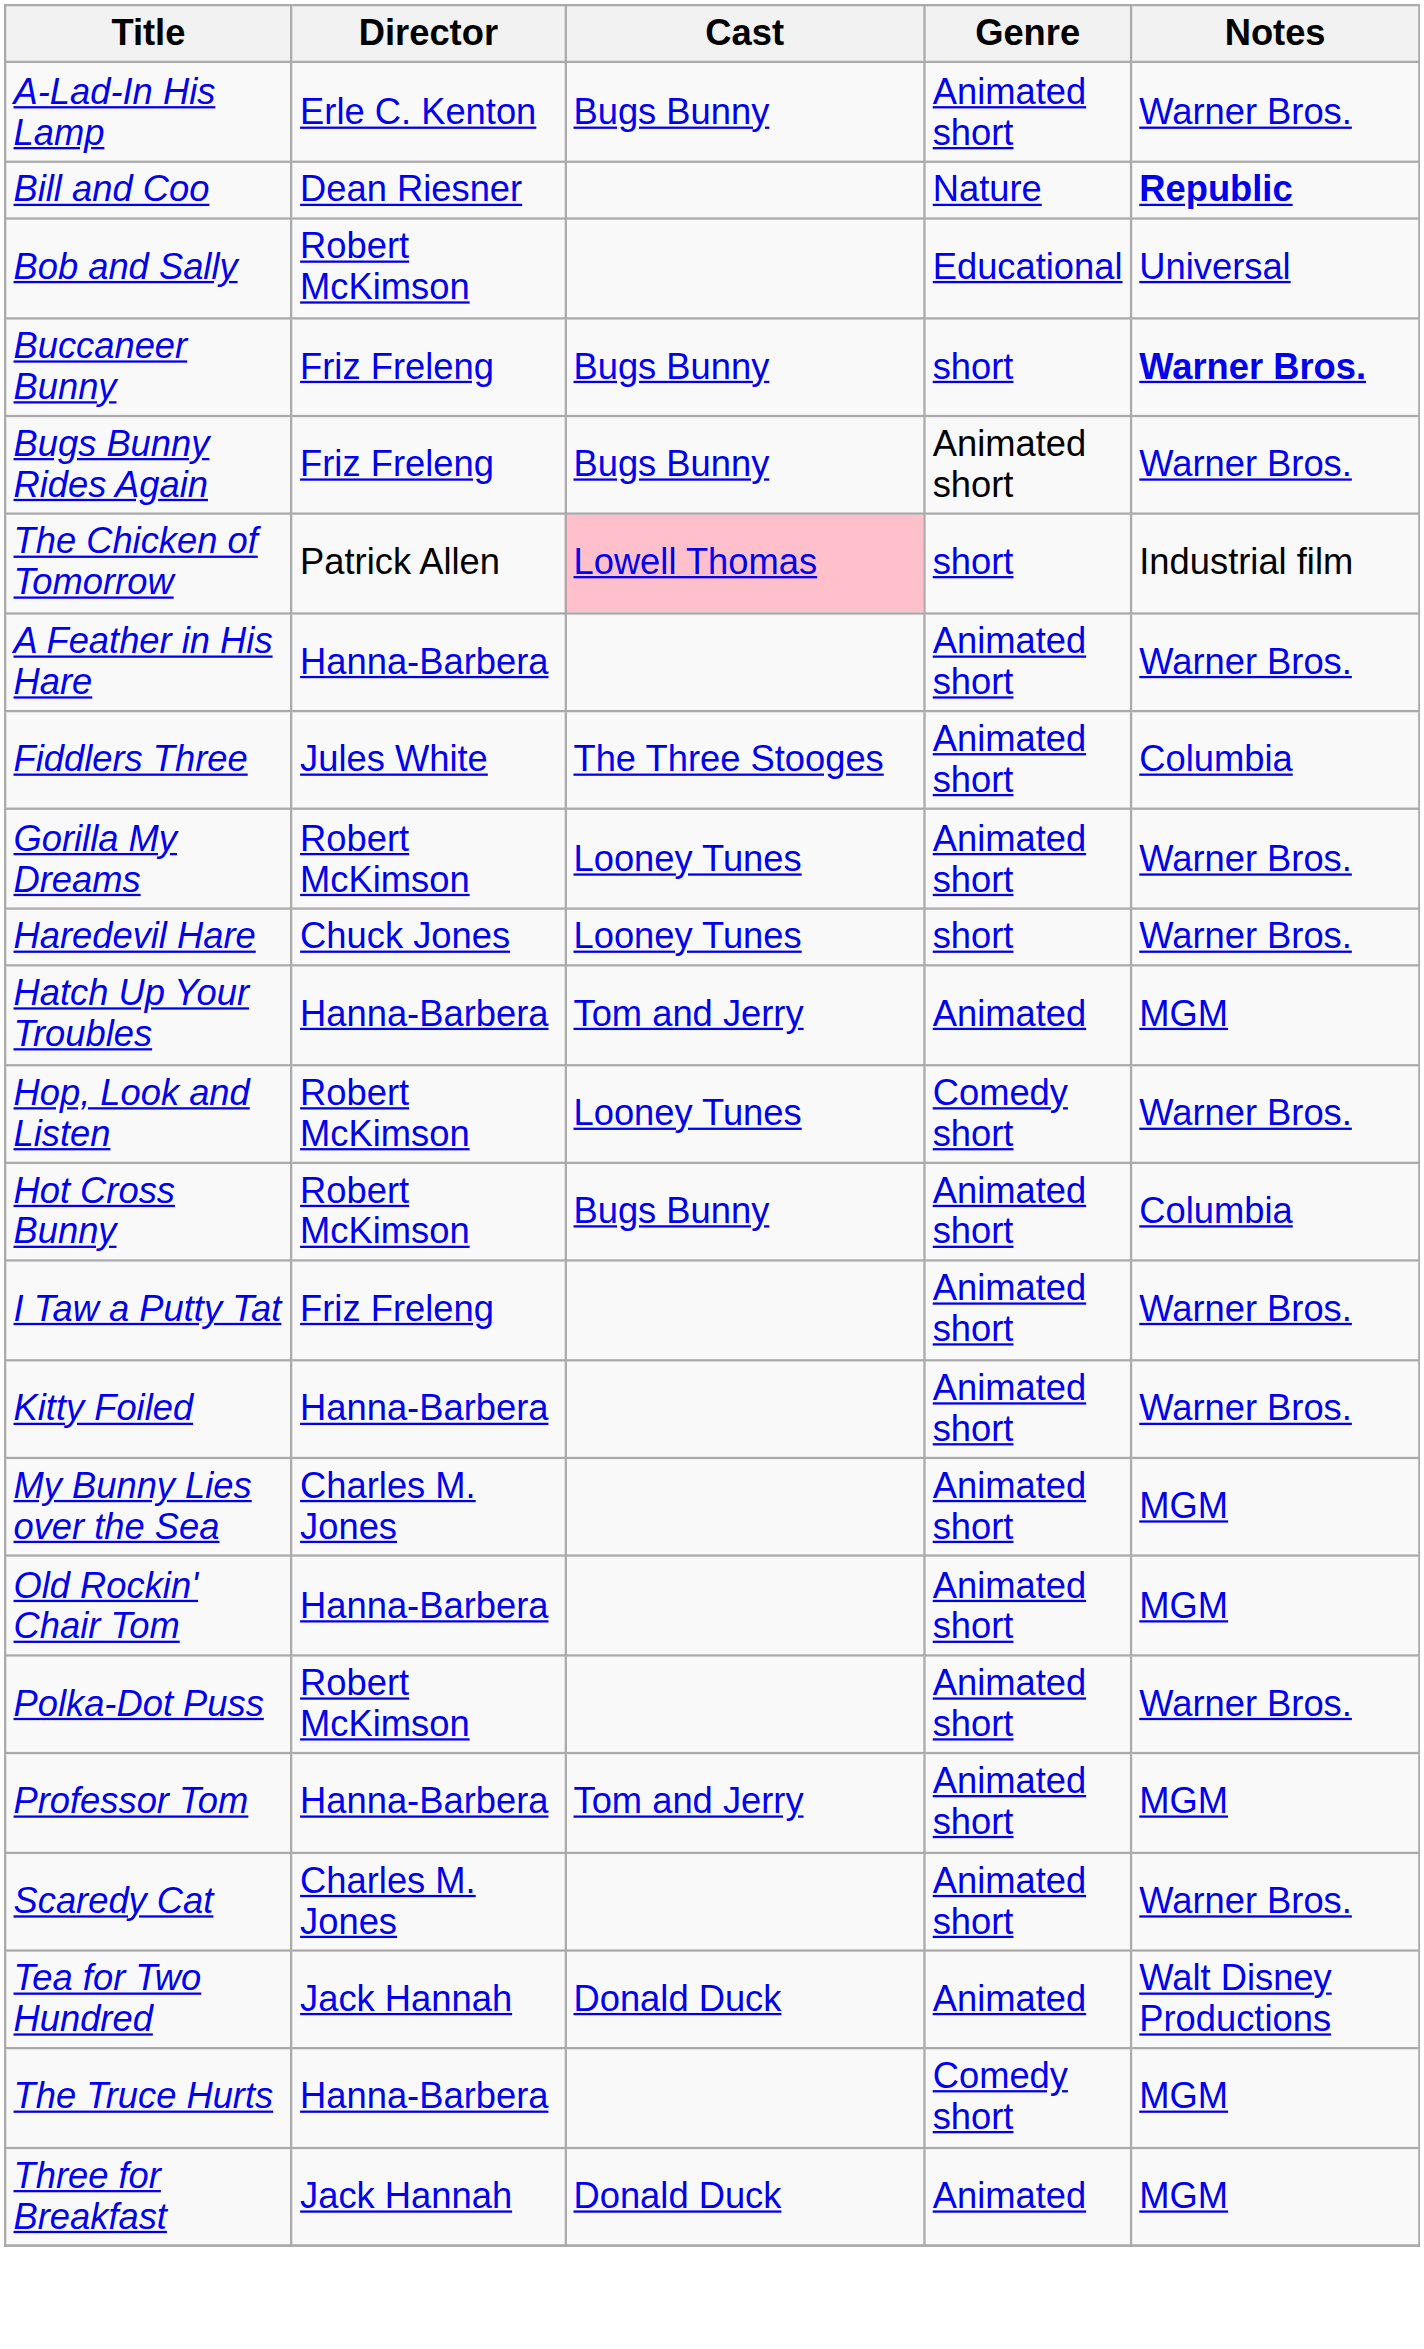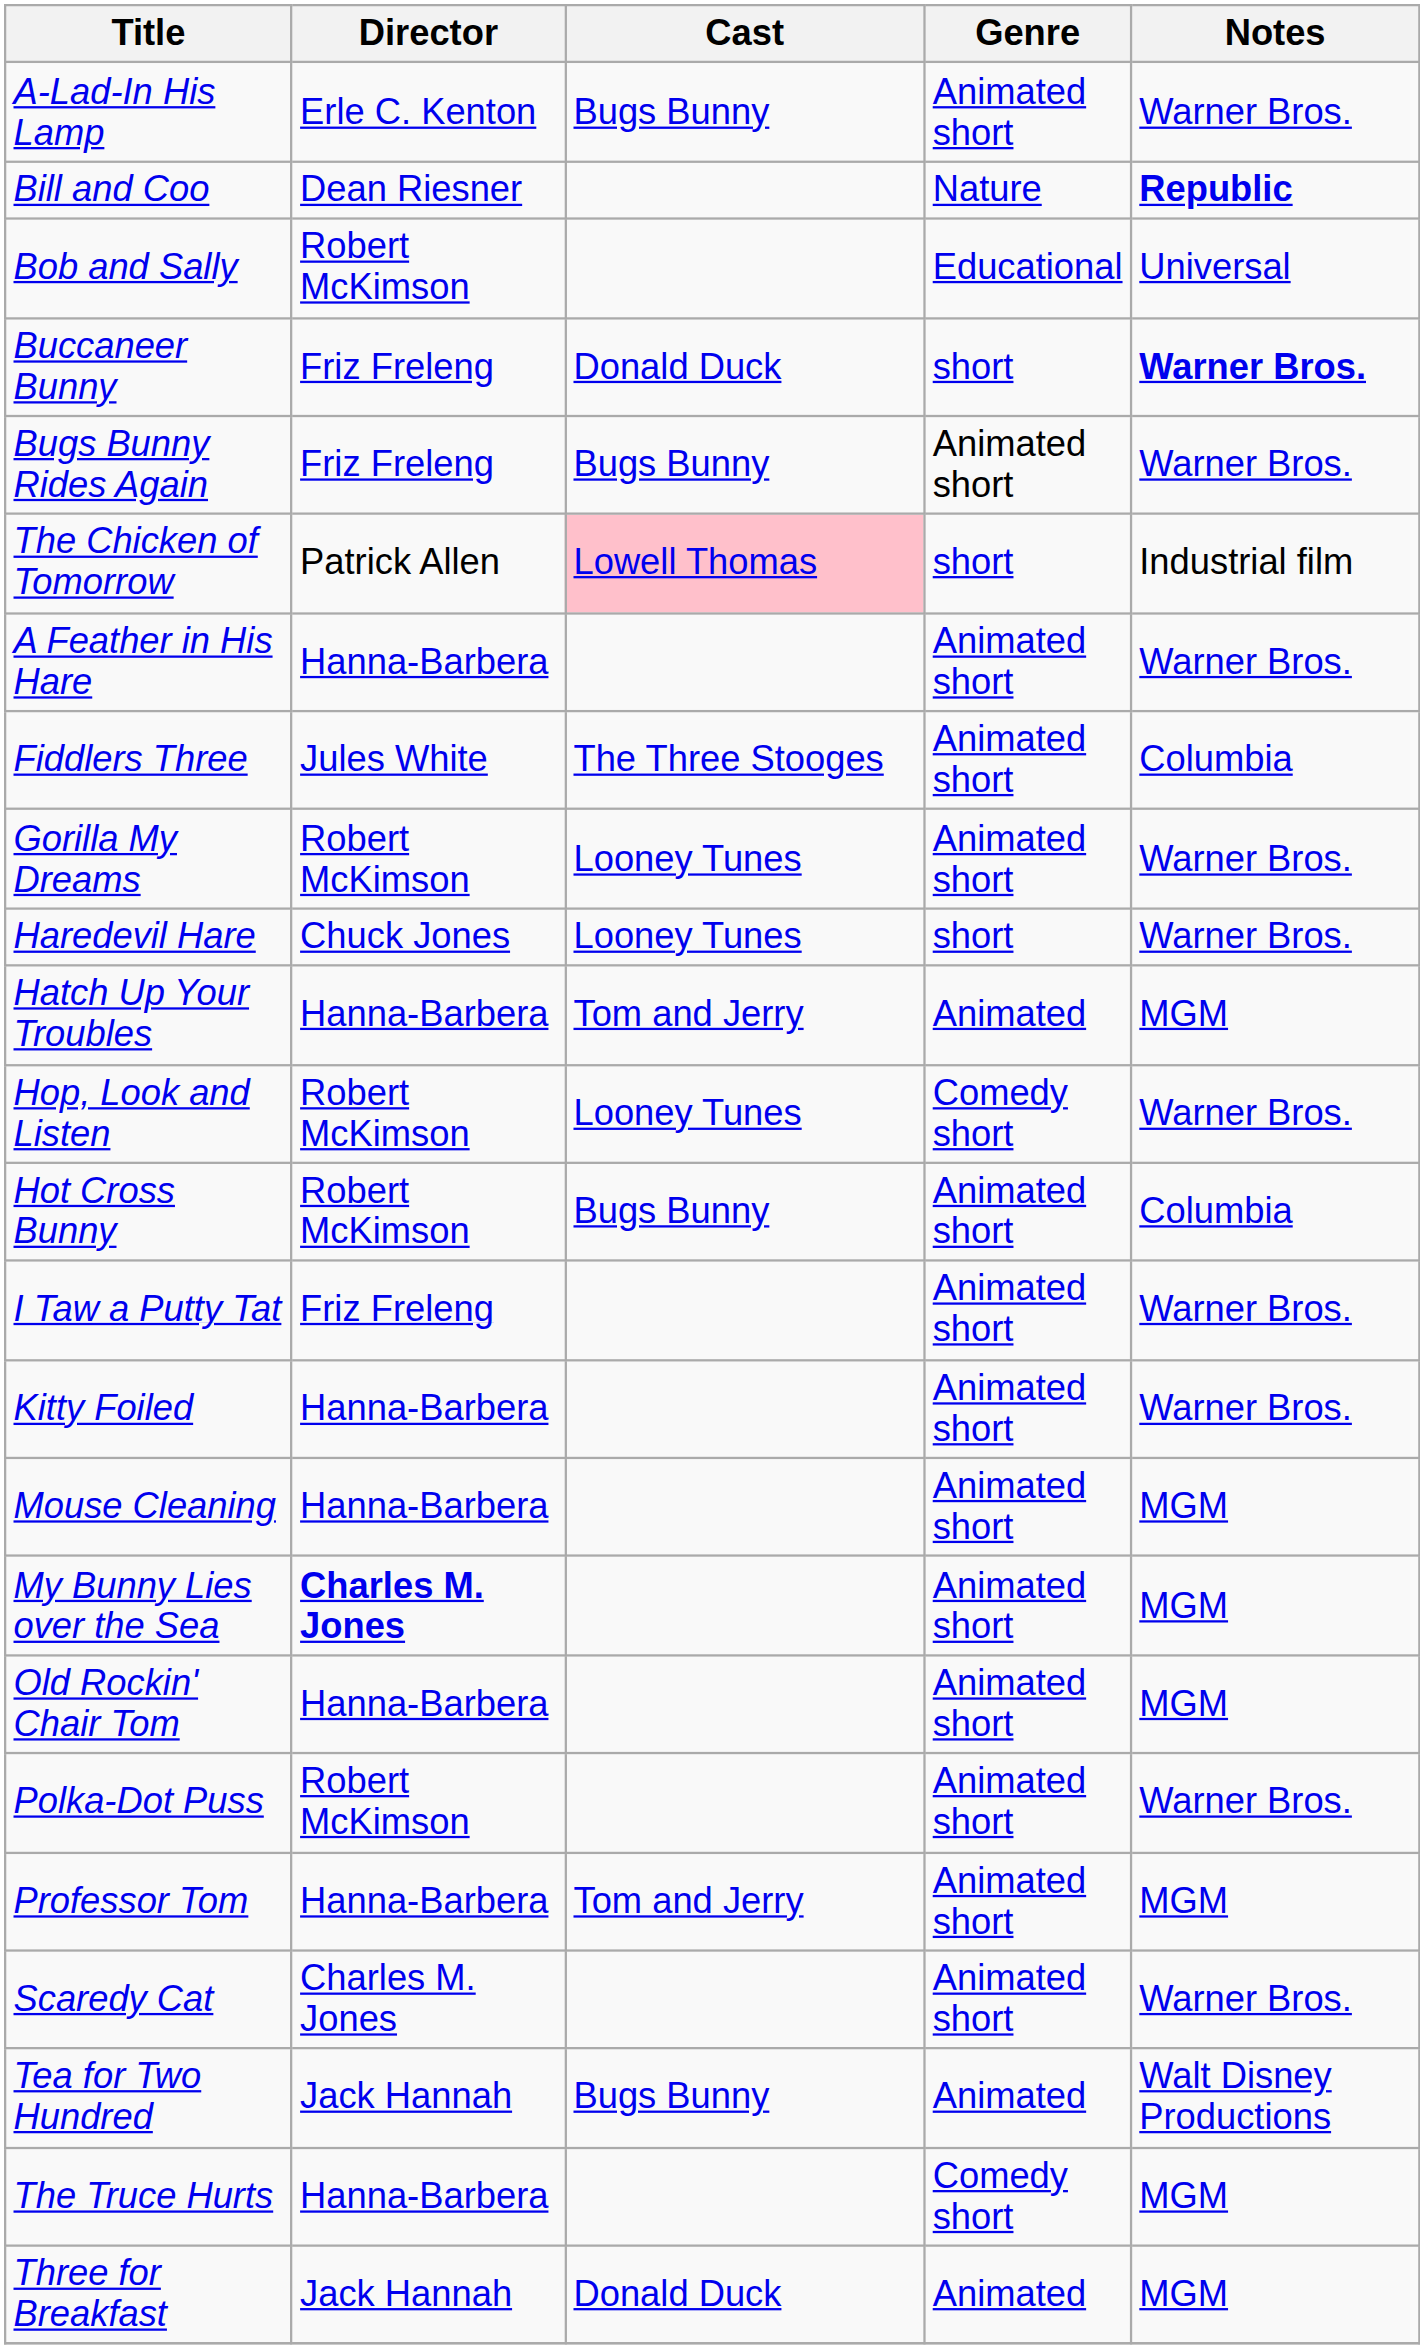Buccaneer Bunny | Cast: Bugs Bunny -> Donald Duck
+ row: Mouse Cleaning | Hanna-Barbera | Animated short | MGM
My Bunny Lies over the Sea | Director: normal -> bold
Tea for Two Hundred | Cast: Donald Duck -> Bugs Bunny
